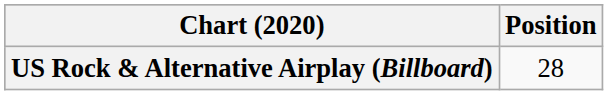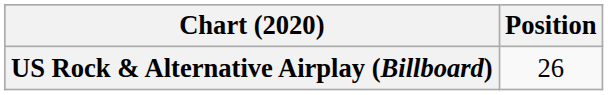US Rock & Alternative Airplay (Billboard) | Position: 28 -> 26
